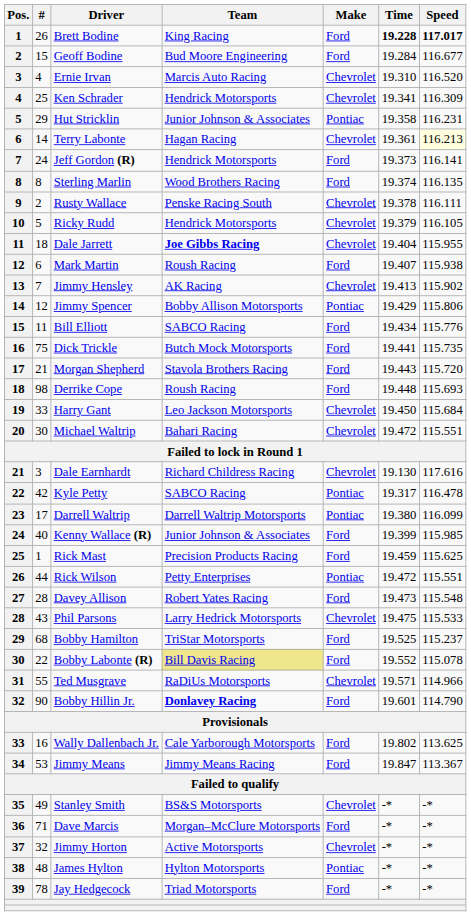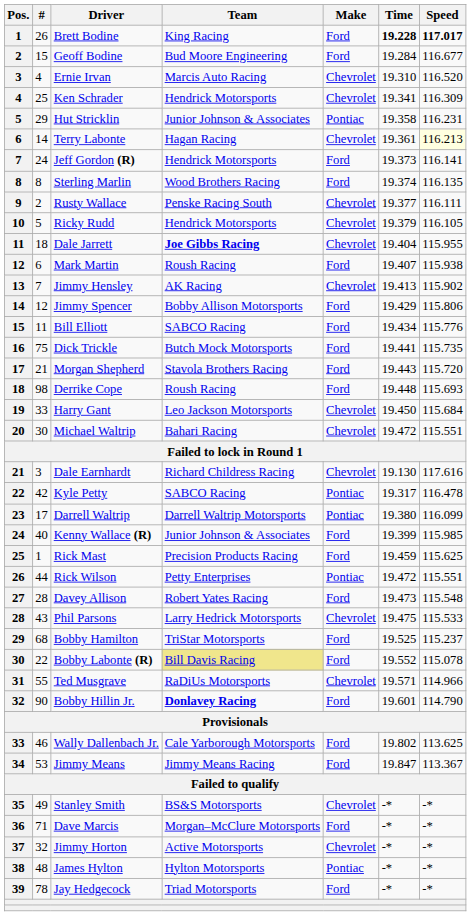Rusty Wallace | Time: 19.378 -> 19.377
Jimmy Spencer | Make: Pontiac -> Ford
Wally Dallenbach Jr. | #: 16 -> 46
